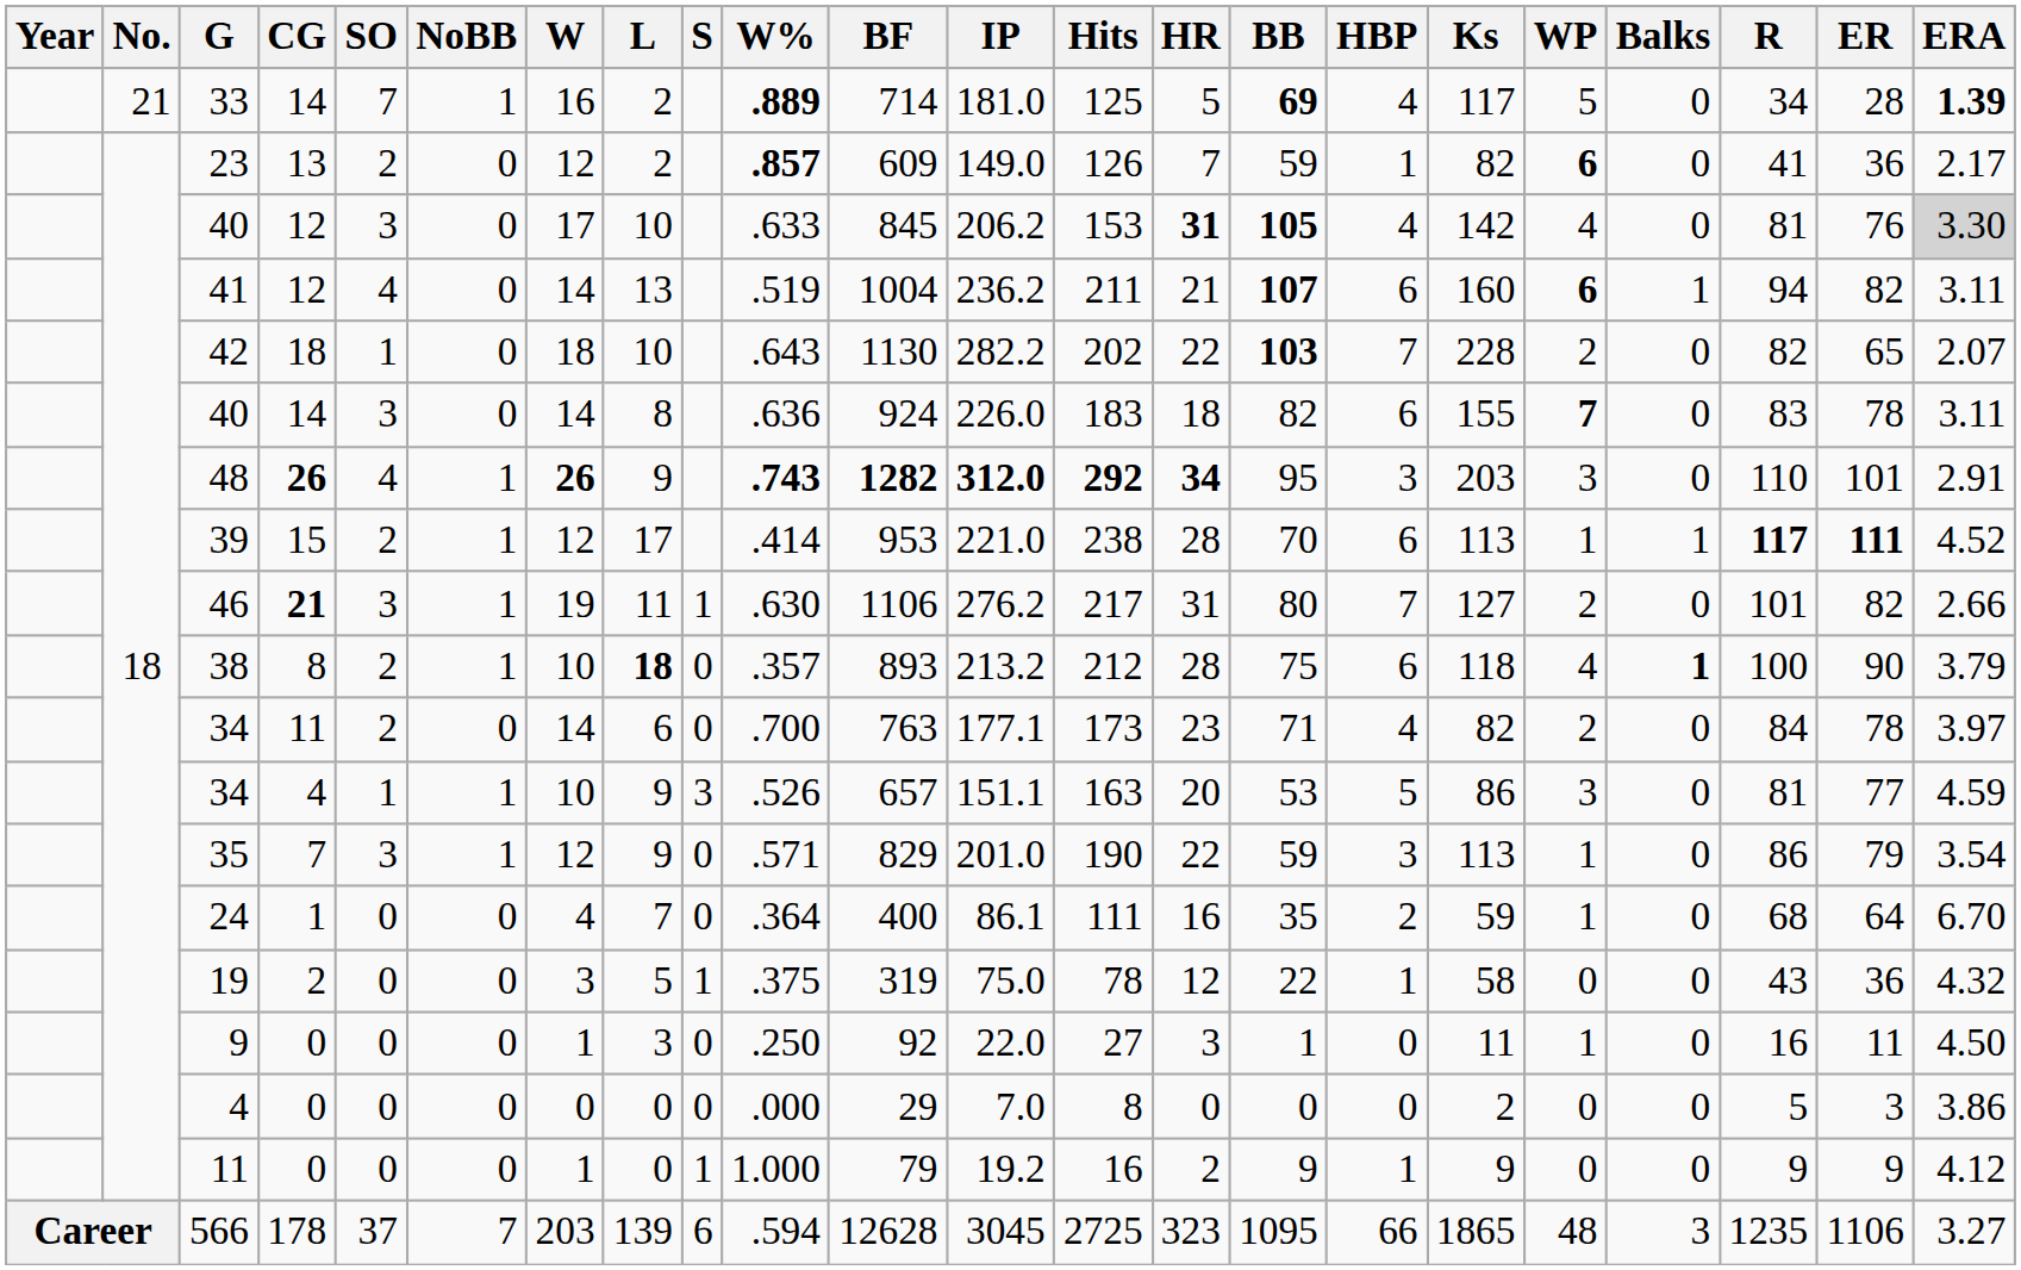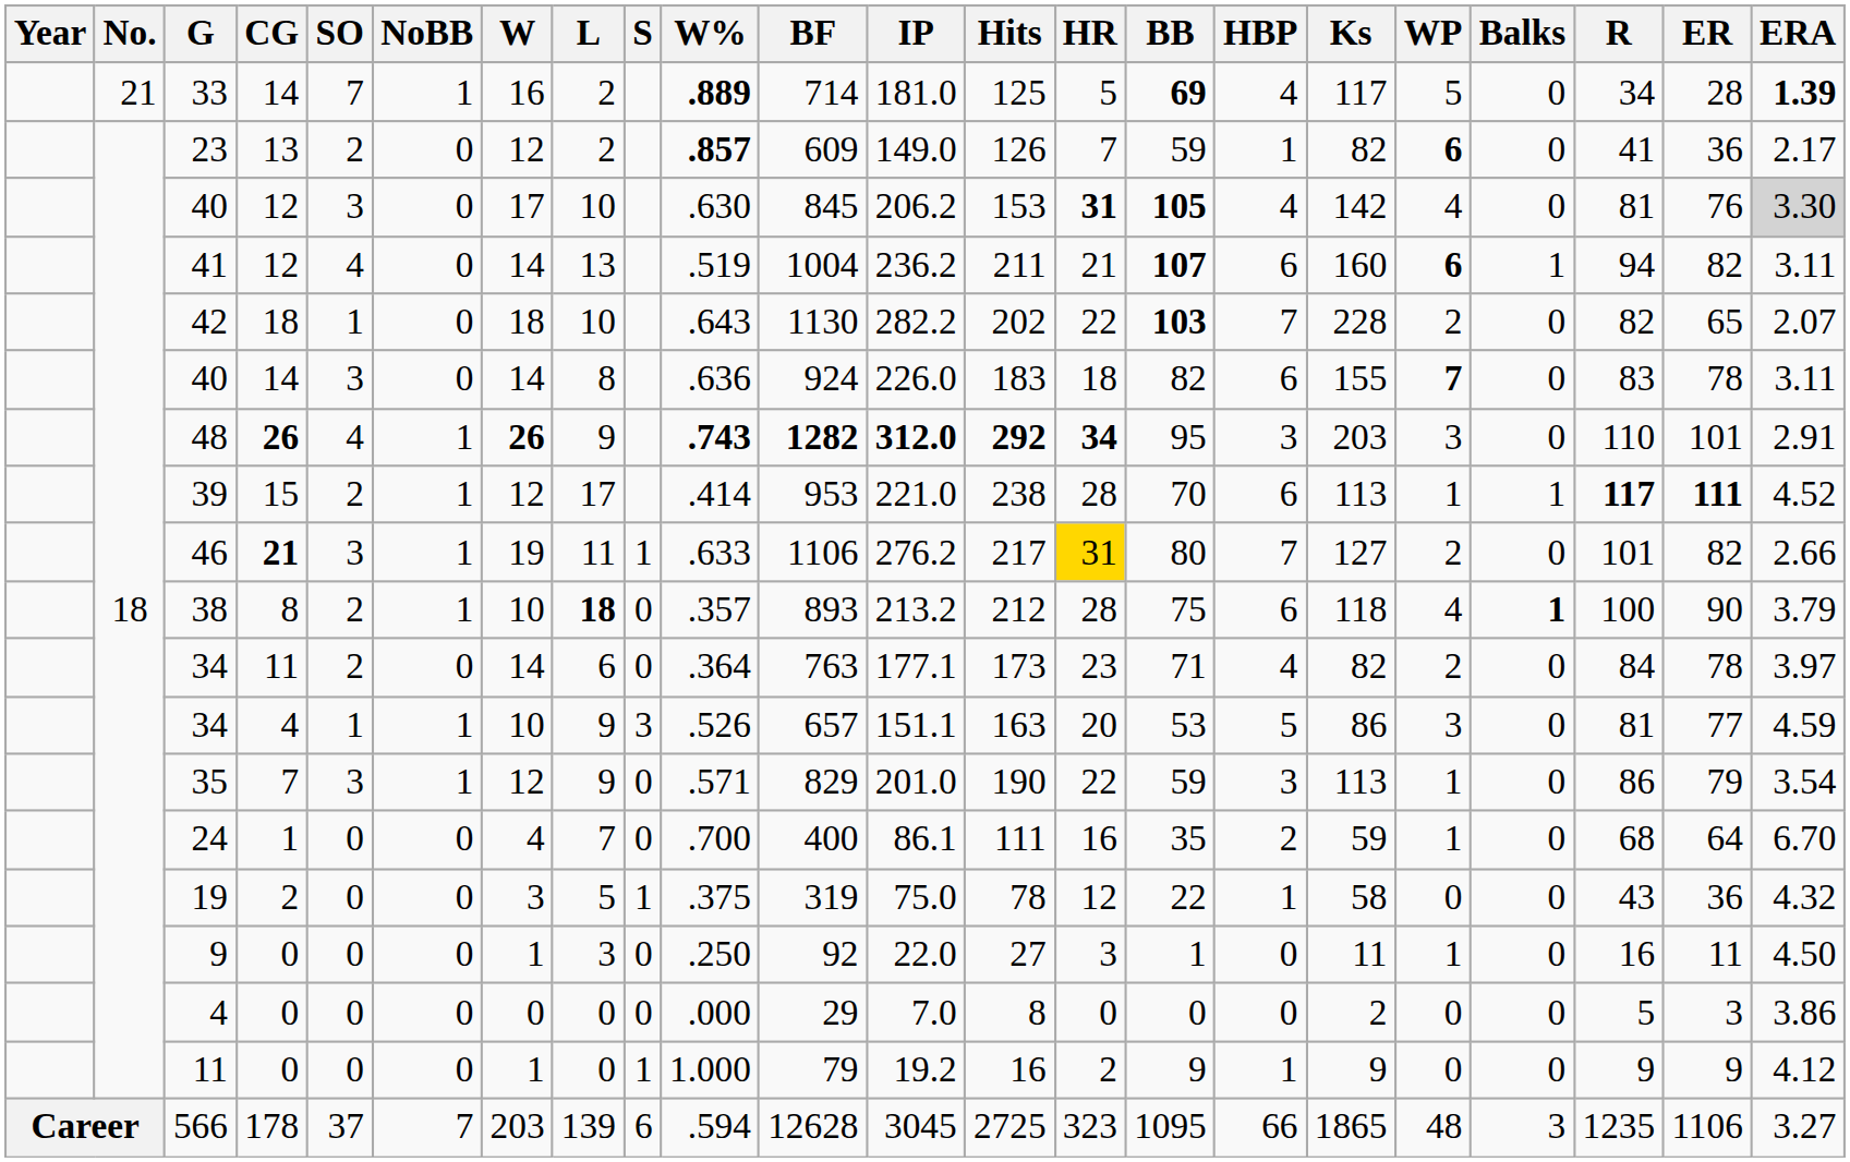40 / 12 | W%: .633 -> .630
46 | W%: .630 -> .633
46 | HR: no background -> gold background
34 / 11 | W%: .700 -> .364
24 | W%: .364 -> .700
